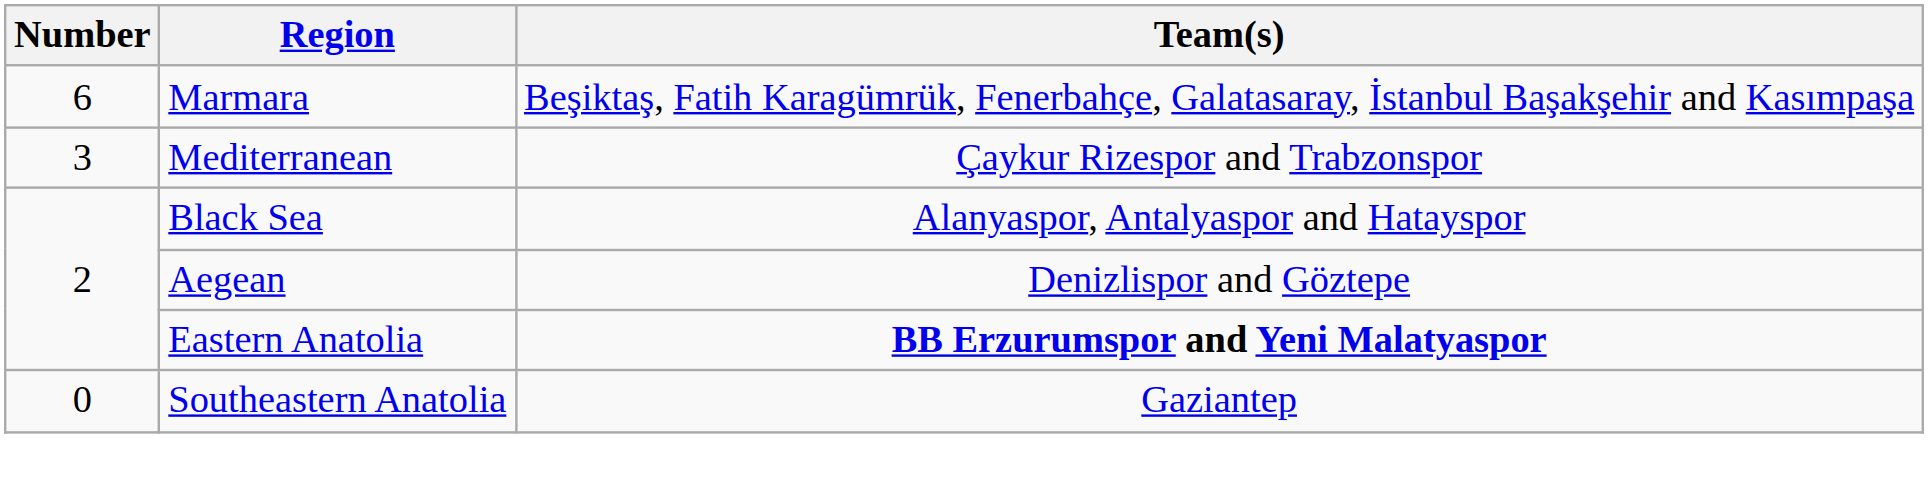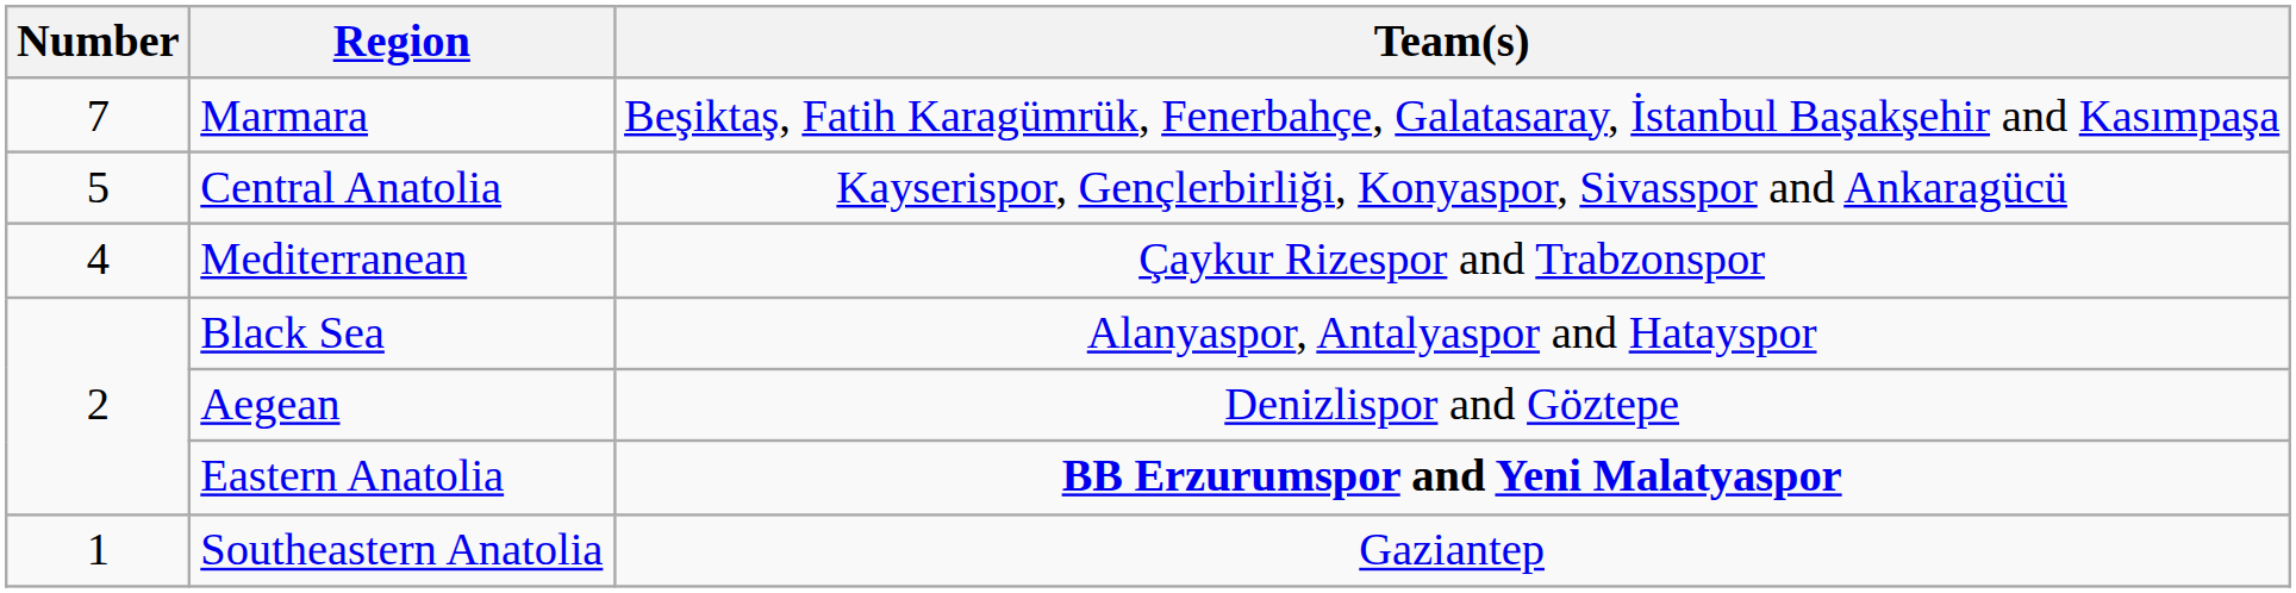Marmara | Number: 6 -> 7
+ row: 5 | Central Anatolia | Kayserispor, Gençlerbirliği, Konyaspor, Sivasspor and Ankaragücü
Mediterranean | Number: 3 -> 4
Southeastern Anatolia | Number: 0 -> 1
